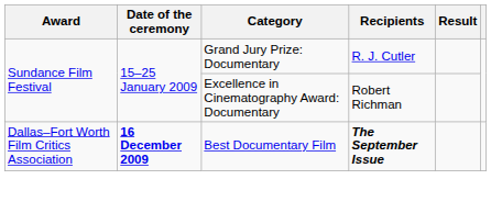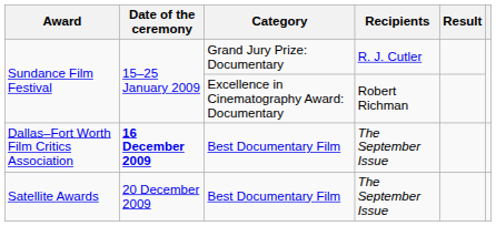Dallas–Fort Worth Film Critics Association | Recipients: bold -> normal
+ row: Satellite Awards | 20 December 2009 | Best Documentary Film | The September Issue
